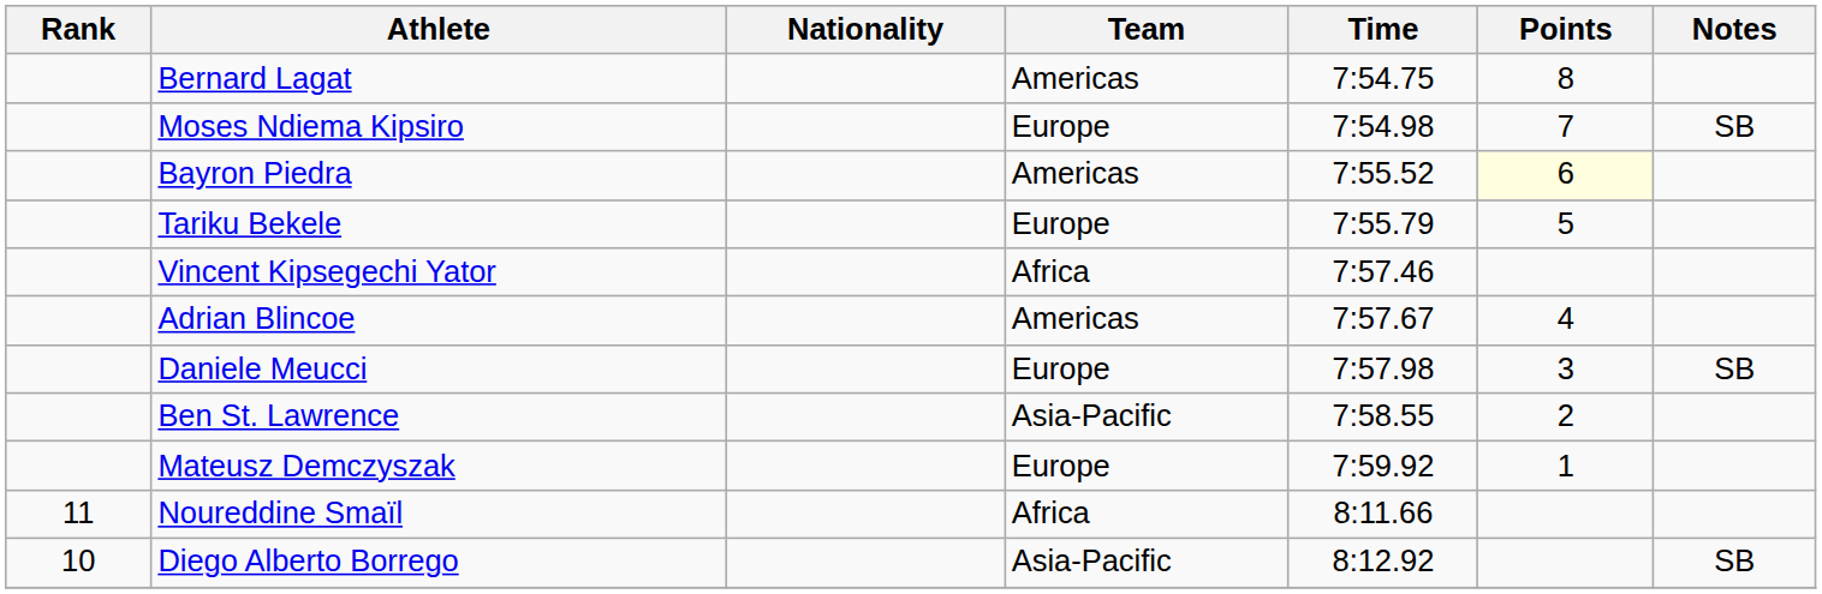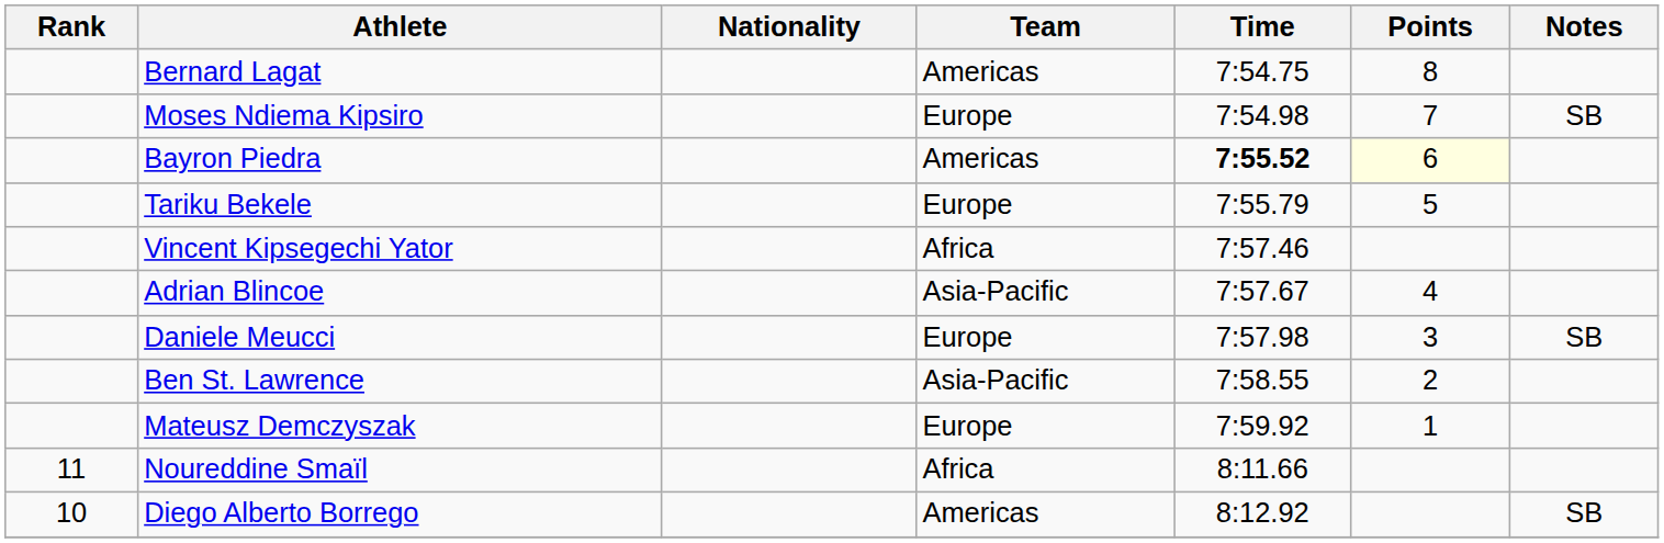Bayron Piedra | Time: normal -> bold
Adrian Blincoe | Team: Americas -> Asia-Pacific
Diego Alberto Borrego | Team: Asia-Pacific -> Americas
